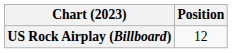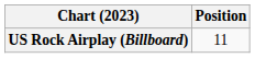US Rock Airplay (Billboard) | Position: 12 -> 11
